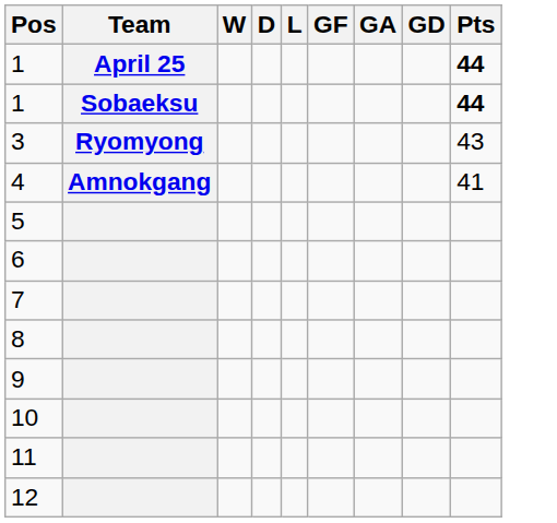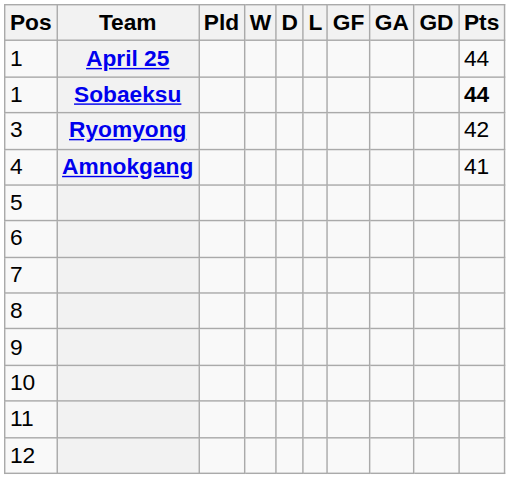+ column: Pld
1 / April 25 | Pts: bold -> normal
3 | Pts: 43 -> 42
